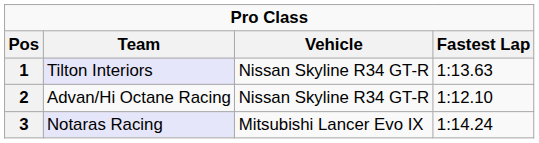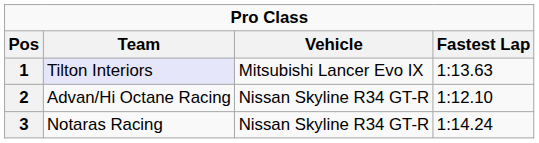1 | Vehicle: Nissan Skyline R34 GT-R -> Mitsubishi Lancer Evo IX
3 | Team: lavender background -> no background
3 | Vehicle: Mitsubishi Lancer Evo IX -> Nissan Skyline R34 GT-R
